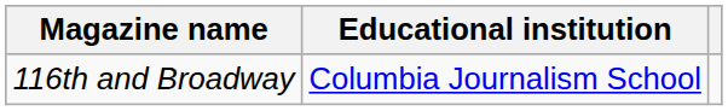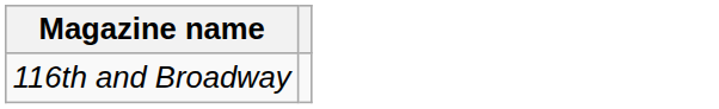- column: Educational institution | Columbia Journalism School
